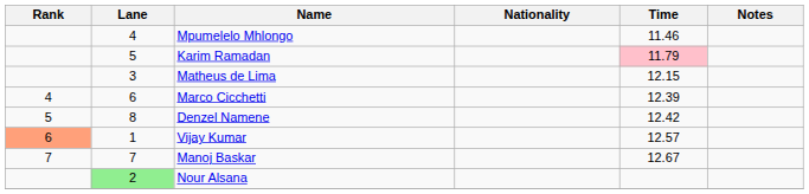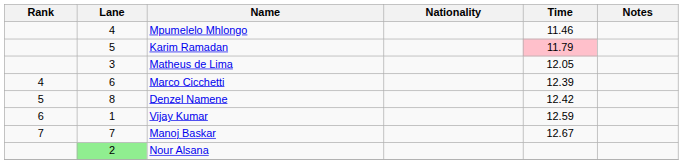Matheus de Lima | Time: 12.15 -> 12.05
Vijay Kumar | Rank: lightsalmon background -> no background
Vijay Kumar | Time: 12.57 -> 12.59
